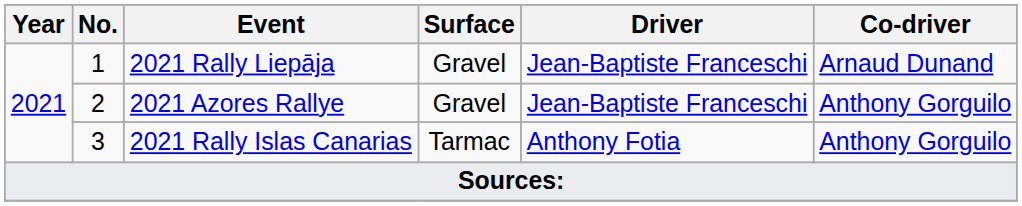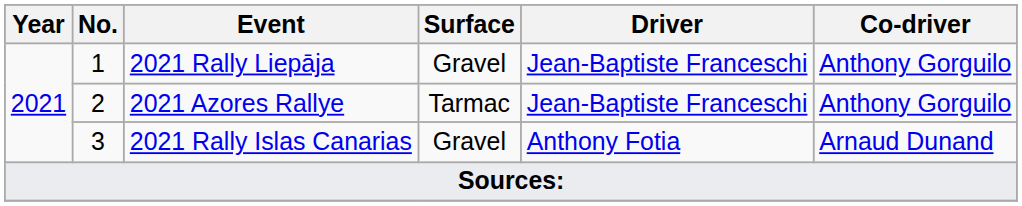2021 Rally Liepāja | Co-driver: Arnaud Dunand -> Anthony Gorguilo
2021 Azores Rallye | Surface: Gravel -> Tarmac
2021 Rally Islas Canarias | Surface: Tarmac -> Gravel
2021 Rally Islas Canarias | Co-driver: Anthony Gorguilo -> Arnaud Dunand
